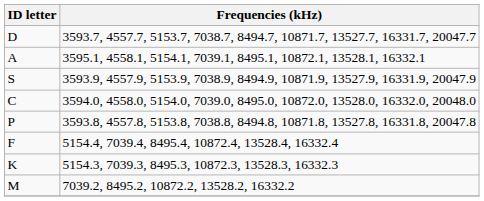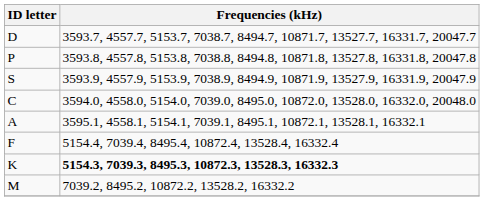rows swapped: P <-> A
K | Frequencies (kHz): normal -> bold
